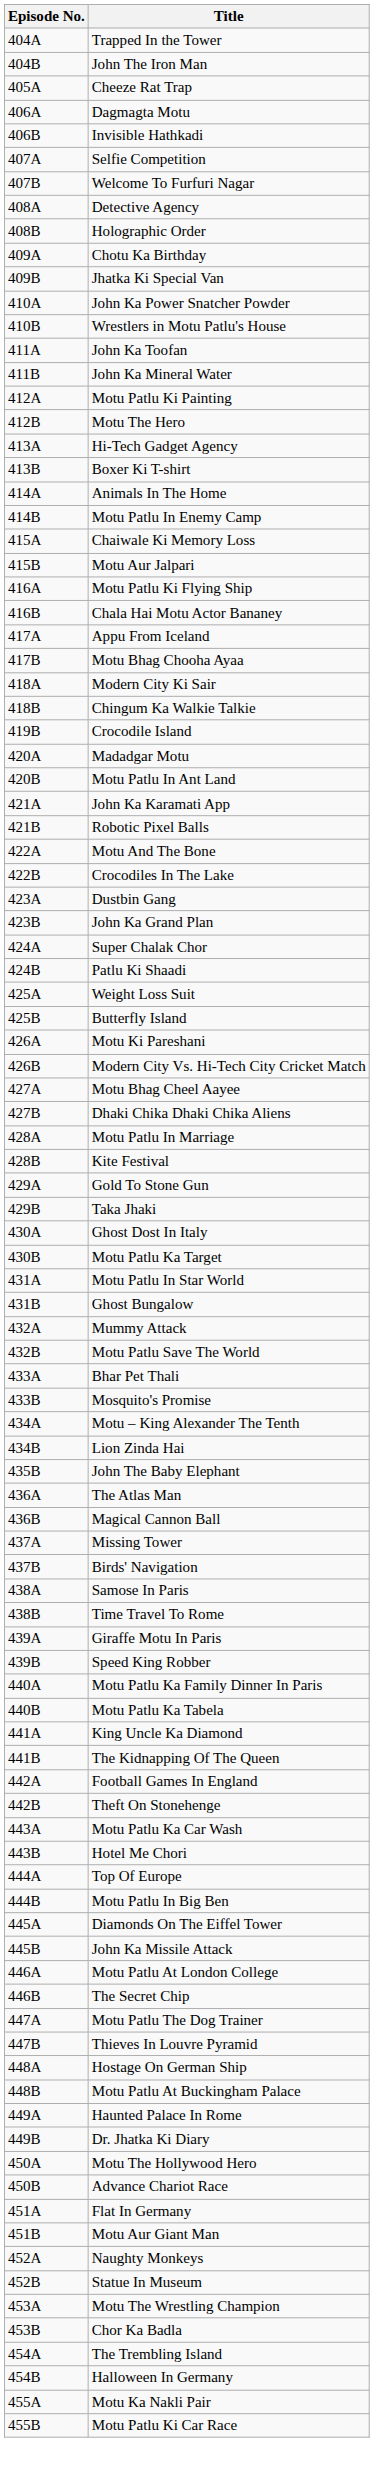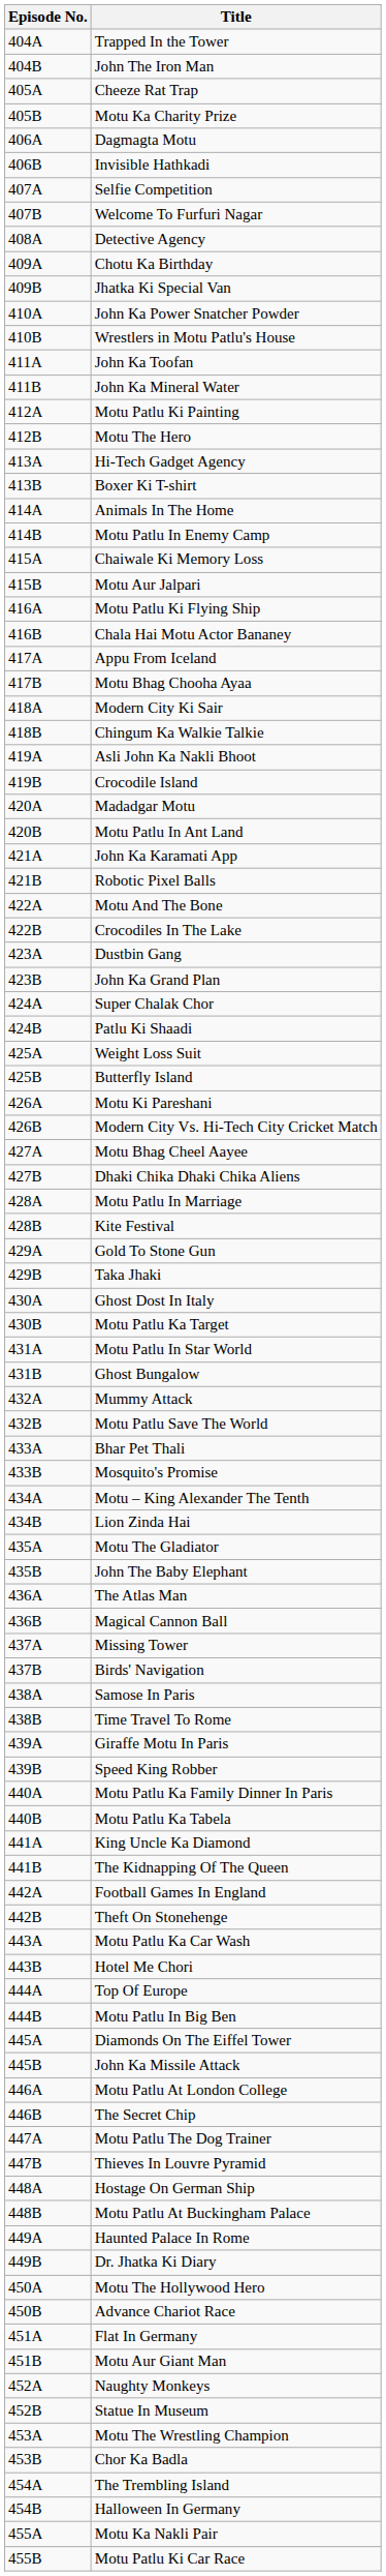+ row: 405B | Motu Ka Charity Prize
- row: 408B | Holographic Order
+ row: 419A | Asli John Ka Nakli Bhoot
+ row: 435A | Motu The Gladiator
